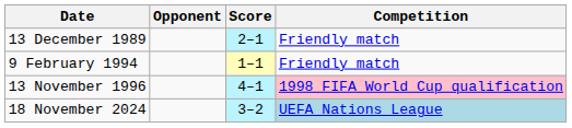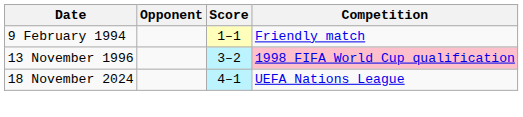- row: 13 December 1989 | 2–1 | Friendly match
13 November 1996 | Score: 4–1 -> 3–2
18 November 2024 | Score: 3–2 -> 4–1
18 November 2024 | Competition: lightblue background -> no background
